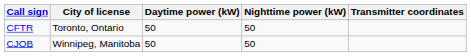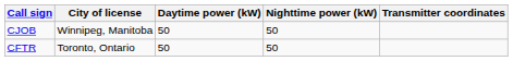rows swapped: CFTR <-> CJOB
